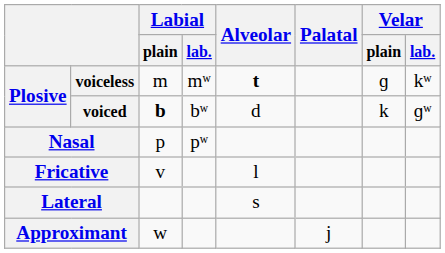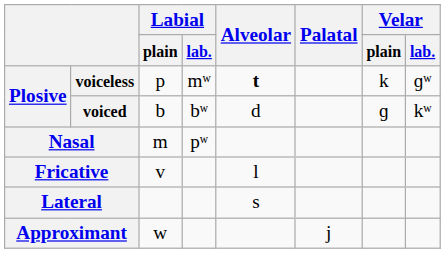voiceless | Labial / plain: m -> p
voiceless | Velar / plain: ɡ -> k
voiceless | Velar / lab.: kʷ -> ɡʷ
voiced | Labial / plain: bold -> normal
voiced | Velar / plain: k -> ɡ
voiced | Velar / lab.: ɡʷ -> kʷ
Nasal | Labial / plain: p -> m
